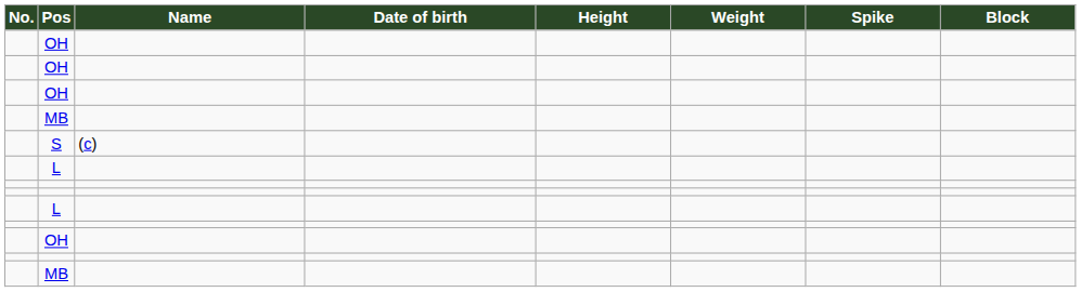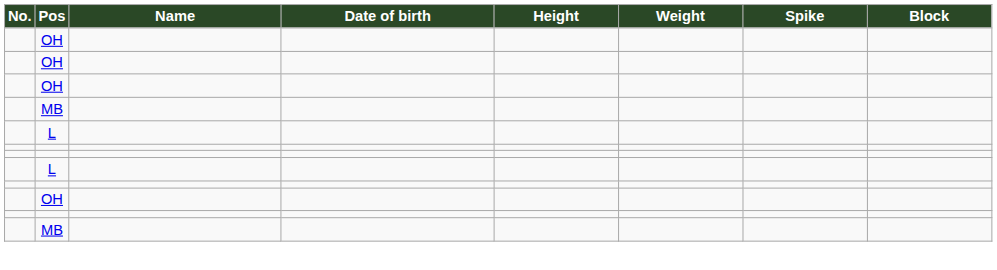- row: S | (c)
